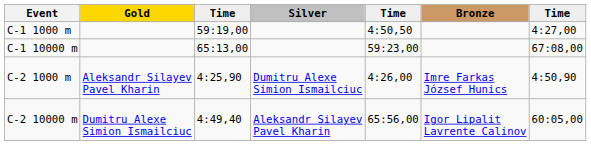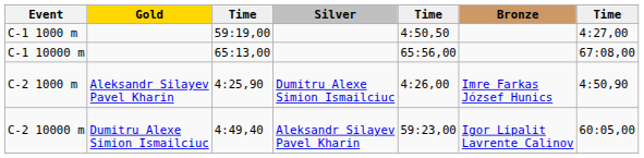C-1 10000 m | column 5: 59:23,00 -> 65:56,00
C-2 10000 m | column 5: 65:56,00 -> 59:23,00
